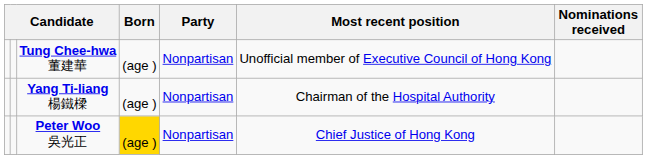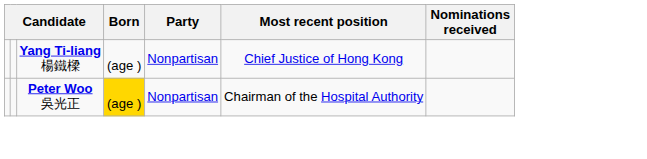- row: Tung Chee-hwa 董建華 | (age ) | Nonpartisan | Unofficial member of Executive Council of Hong Kong
Yang Ti-liang 楊鐵樑 | Most recent position: Chairman of the Hospital Authority -> Chief Justice of Hong Kong
Peter Woo 吳光正 | Most recent position: Chief Justice of Hong Kong -> Chairman of the Hospital Authority
